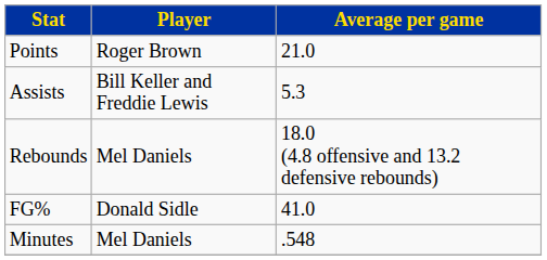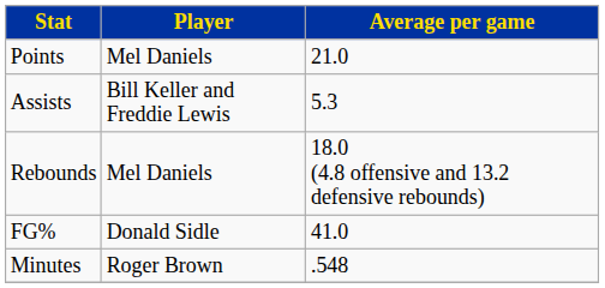Points | Player: Roger Brown -> Mel Daniels
Minutes | Player: Mel Daniels -> Roger Brown
